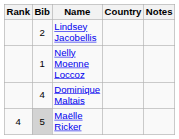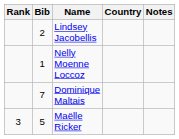Dominique Maltais | Bib: 4 -> 7
Maëlle Ricker | Rank: 4 -> 3
Maëlle Ricker | Bib: lightgrey background -> no background
